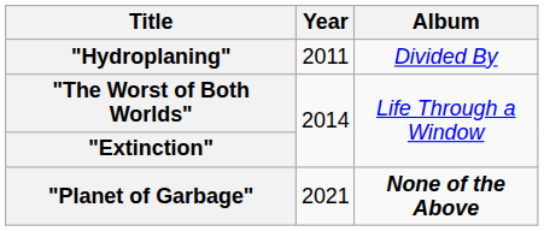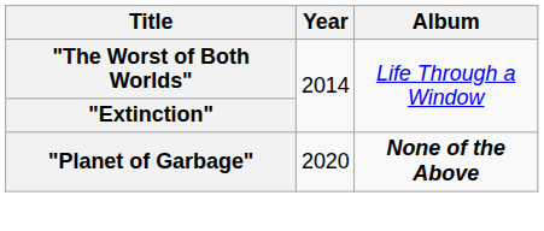- row: "Hydroplaning" | 2011 | Divided By
"Planet of Garbage" | Year: 2021 -> 2020
